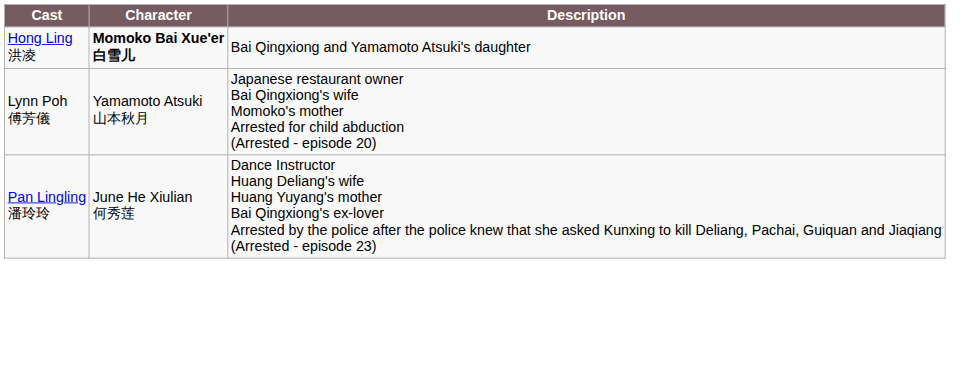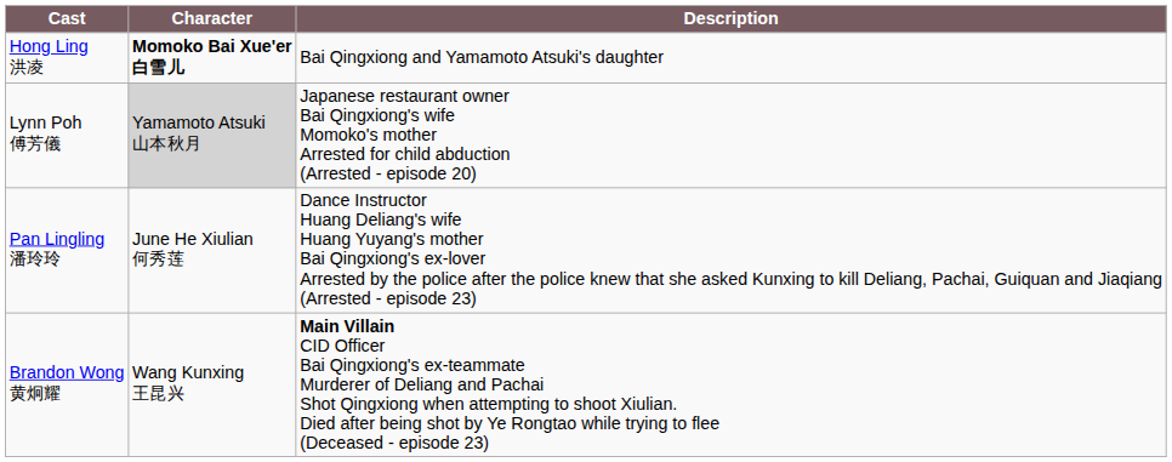Lynn Poh 傅芳儀 | Character: no background -> lightgrey background
+ row: Brandon Wong 黄炯耀 | Wang Kunxing 王昆兴 | Main Villain CID Officer Bai Qingxiong's ex-teammate Murderer of Deliang and Pachai Shot Qingxiong when attempting to shoot Xiulian. Died after being shot by Ye Rongtao while trying to flee (Deceased - episode 23)
